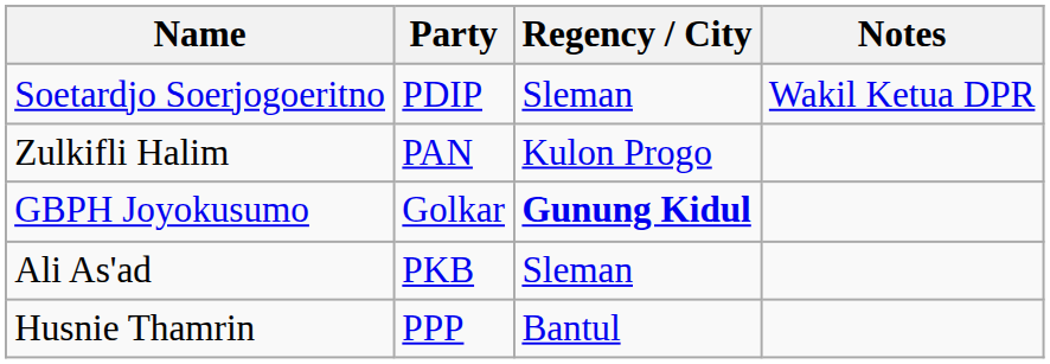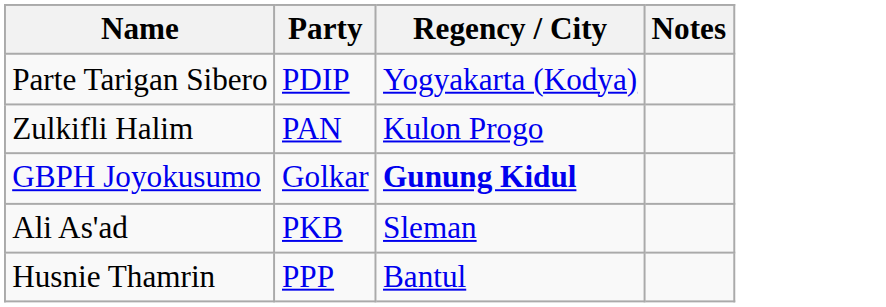- row: Soetardjo Soerjogoeritno | PDIP | Sleman | Wakil Ketua DPR
+ row: Parte Tarigan Sibero | PDIP | Yogyakarta (Kodya)
